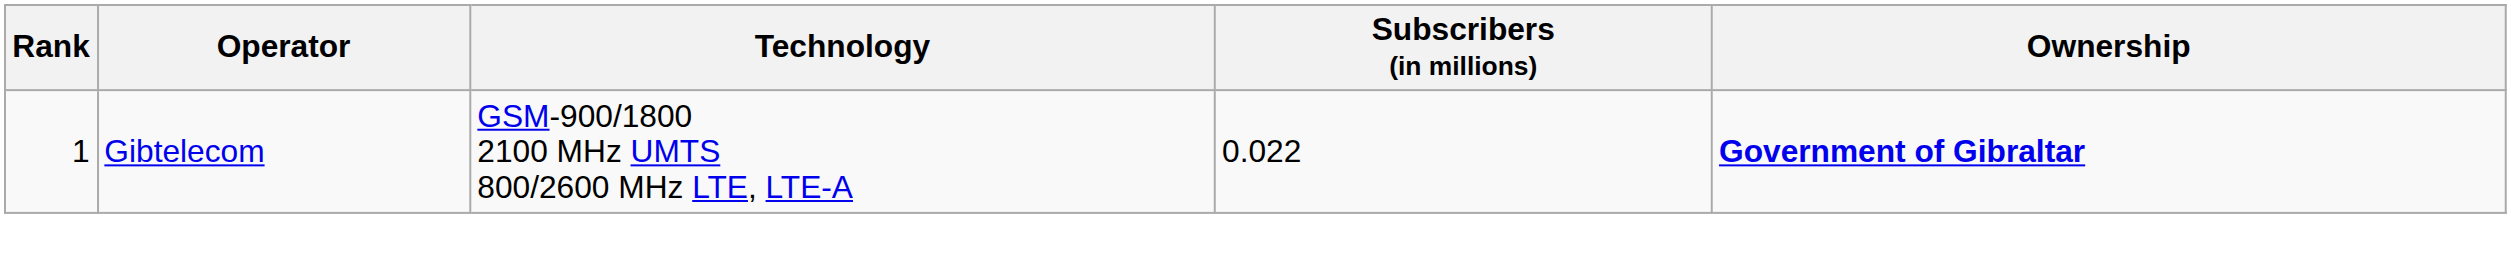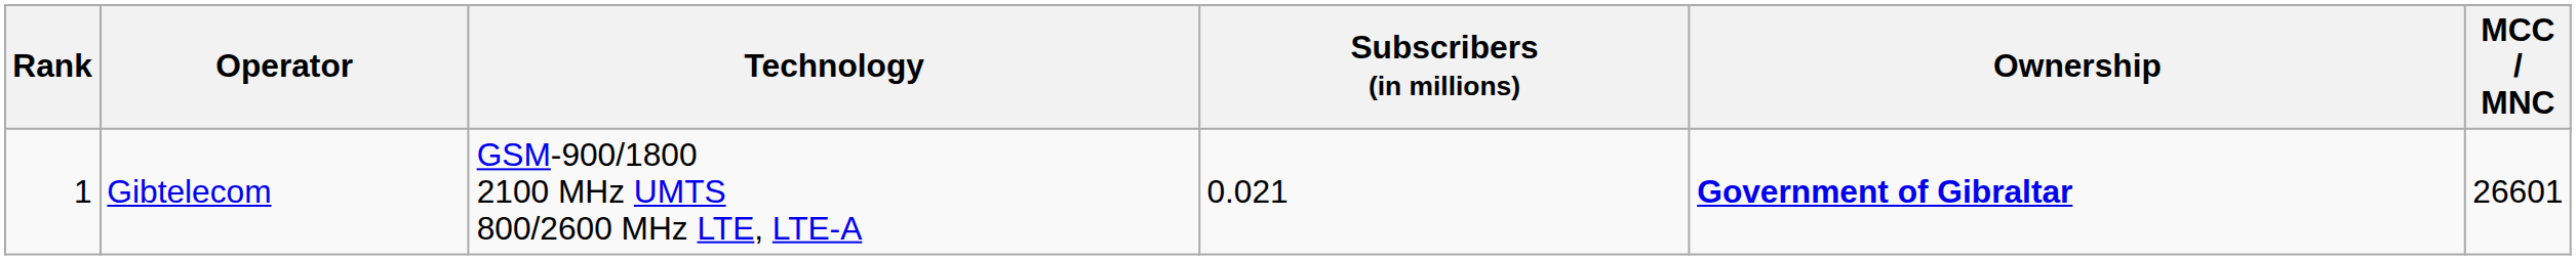+ column: MCC / MNC | 26601
Gibtelecom | Subscribers (in millions): 0.022 -> 0.021
